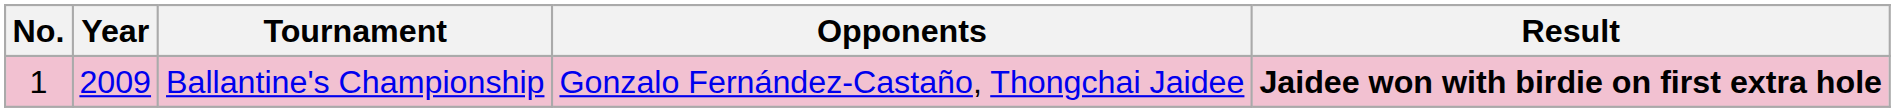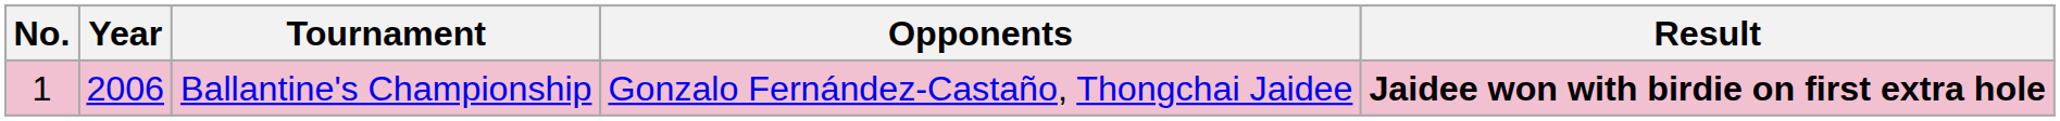Ballantine's Championship | Year: 2009 -> 2006
